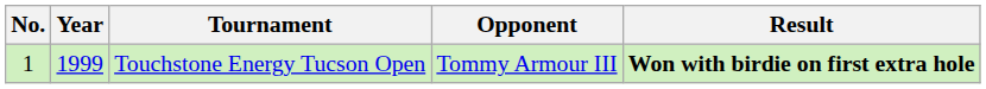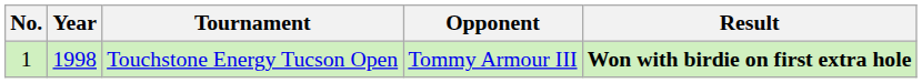Touchstone Energy Tucson Open | Year: 1999 -> 1998
